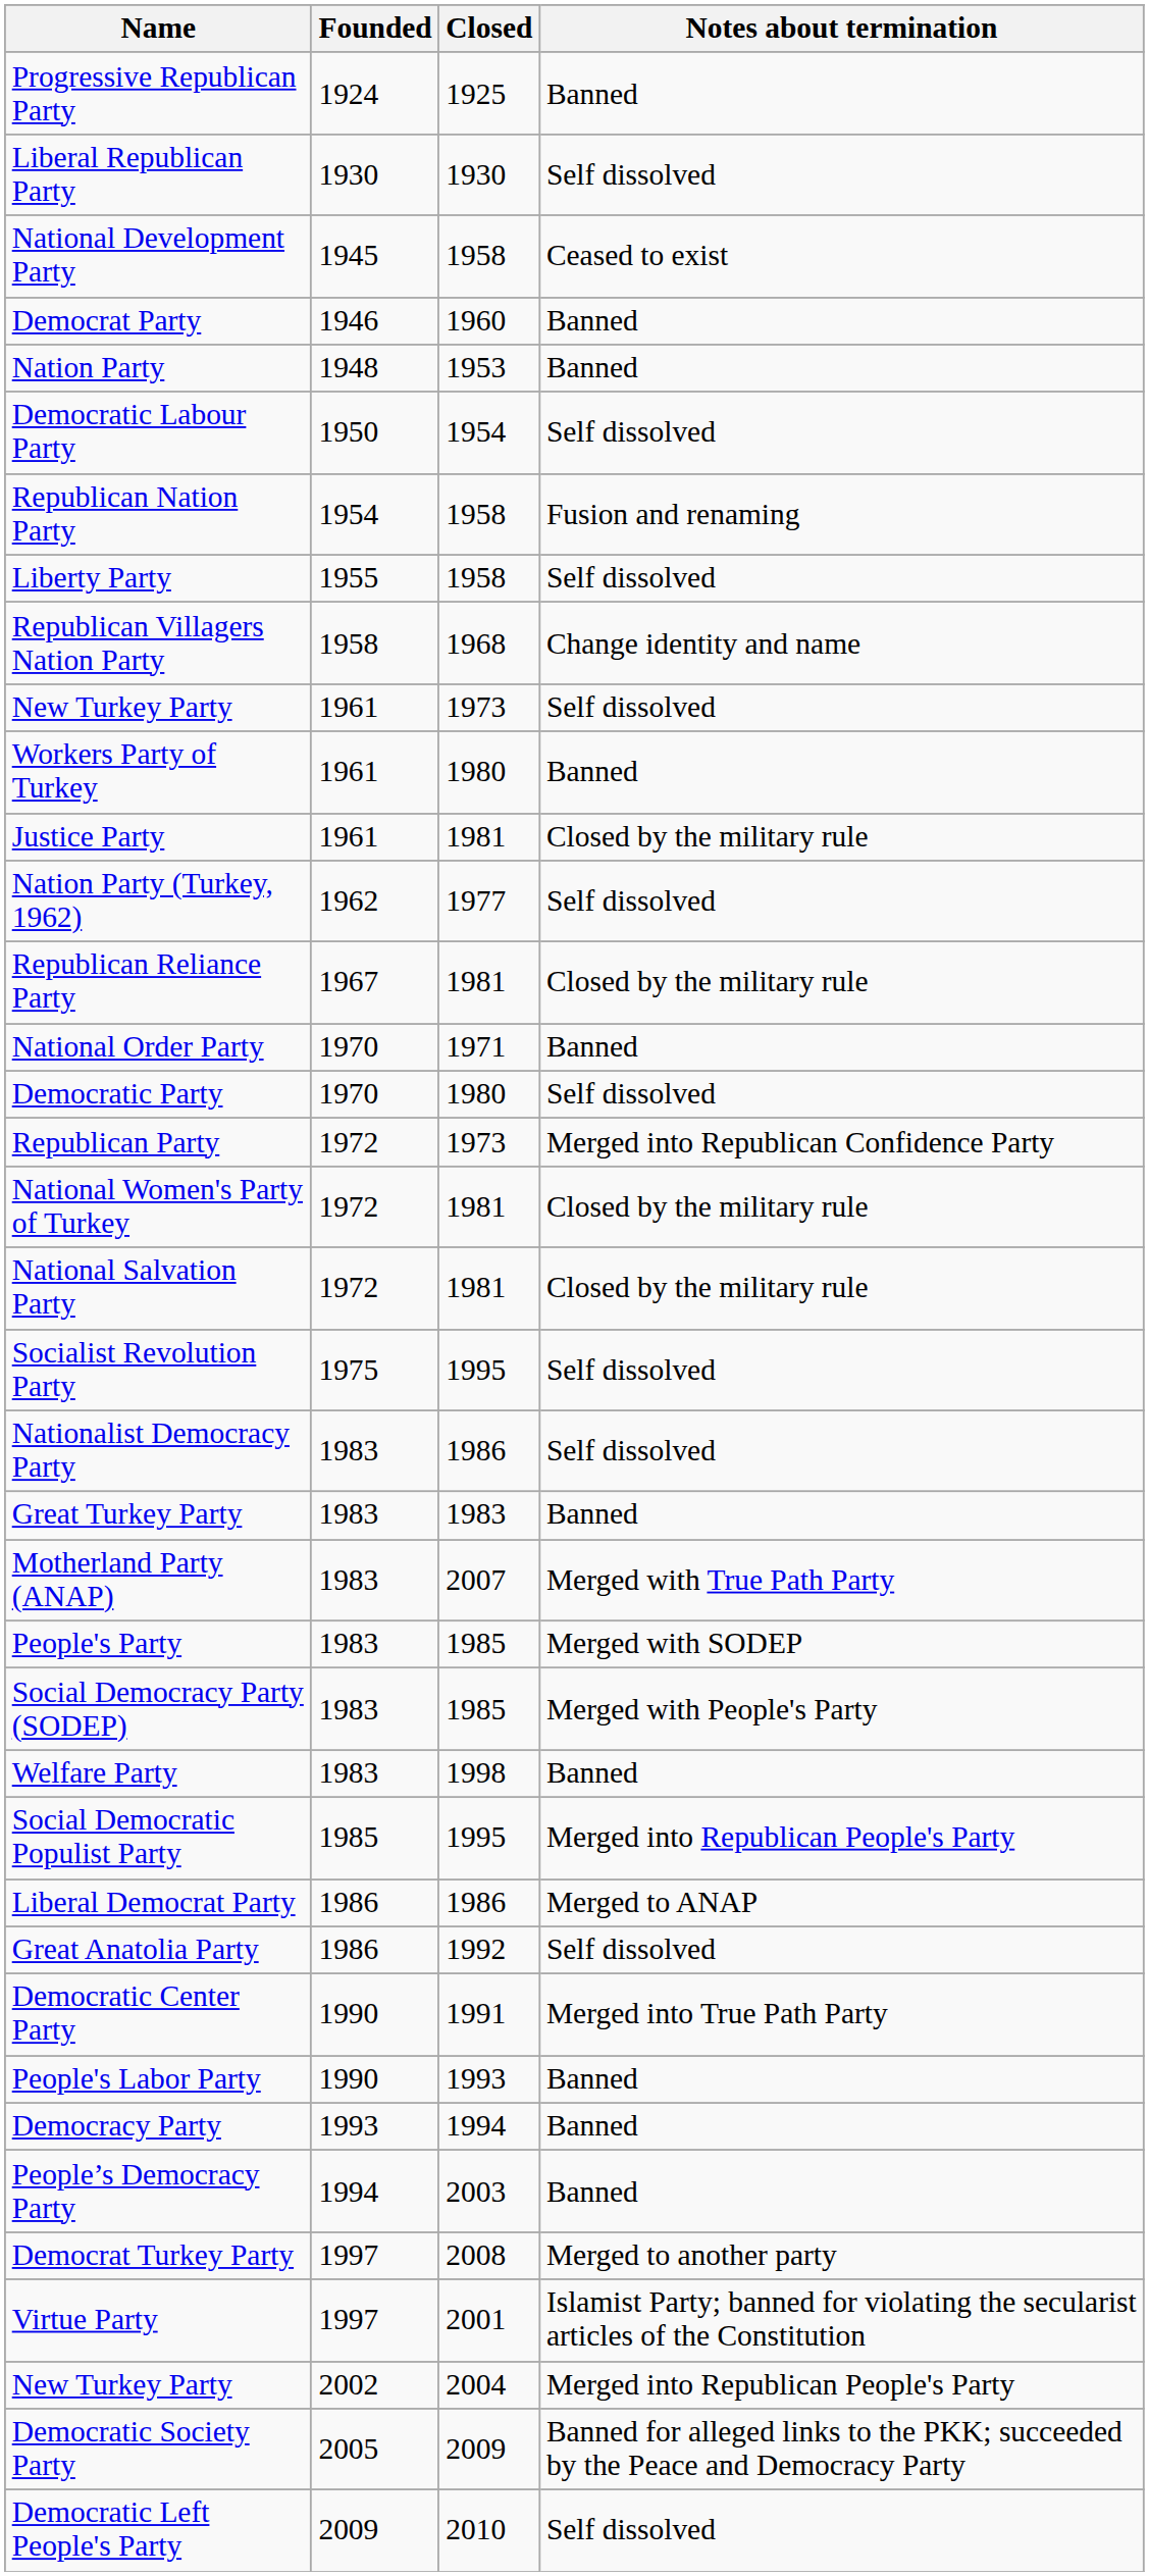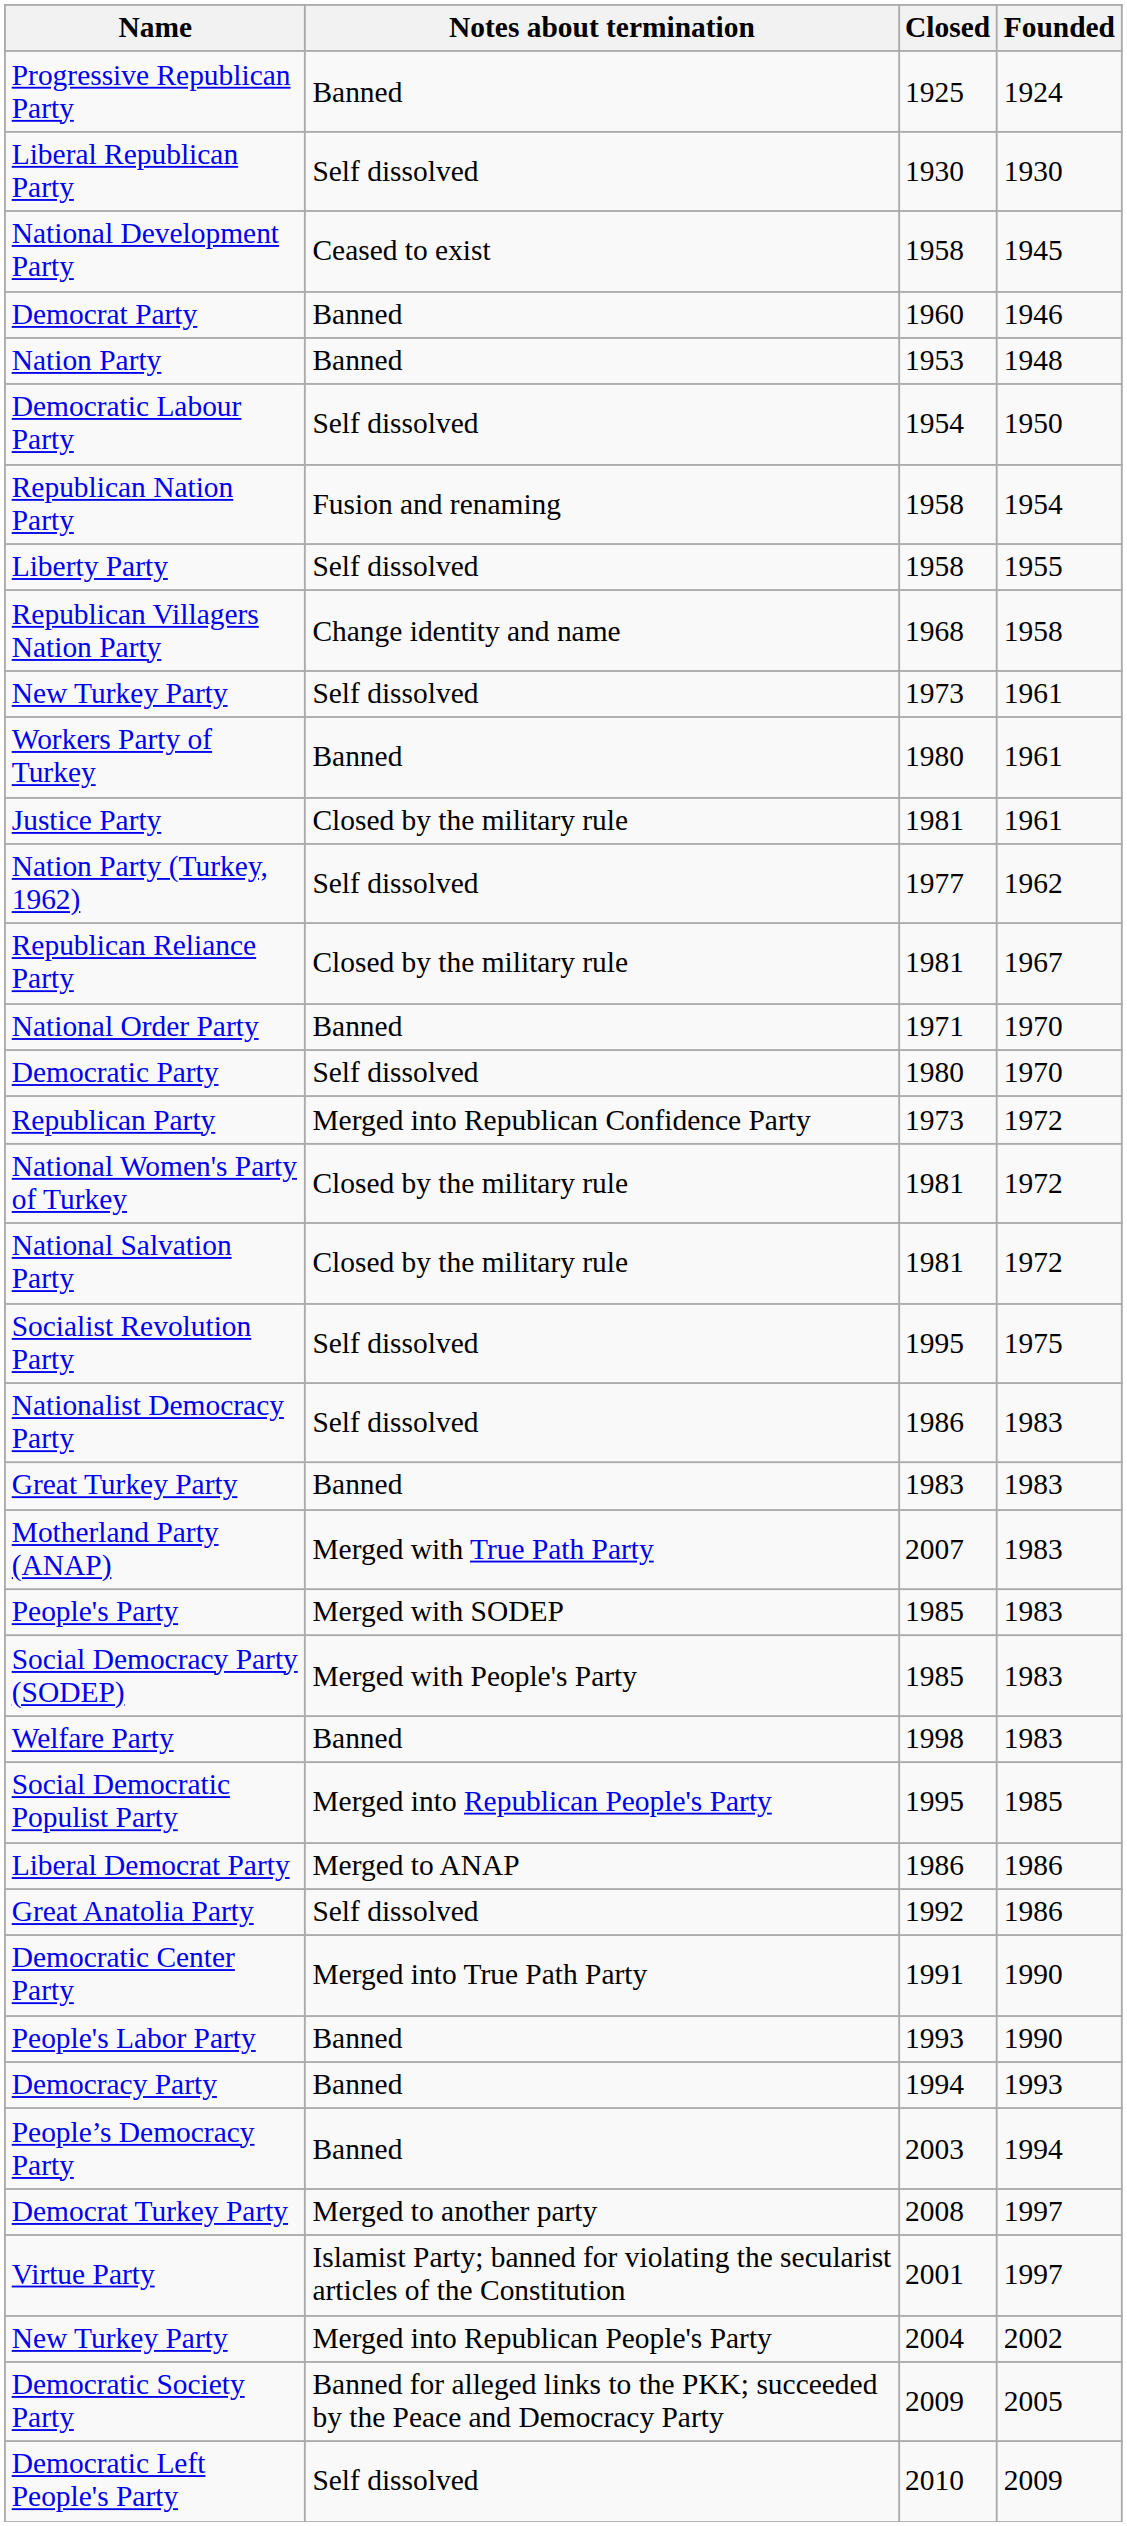columns swapped: Founded <-> Notes about termination
